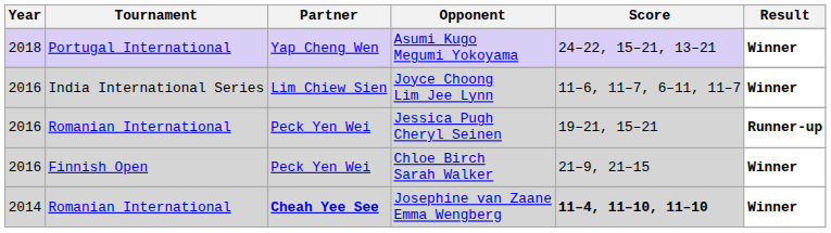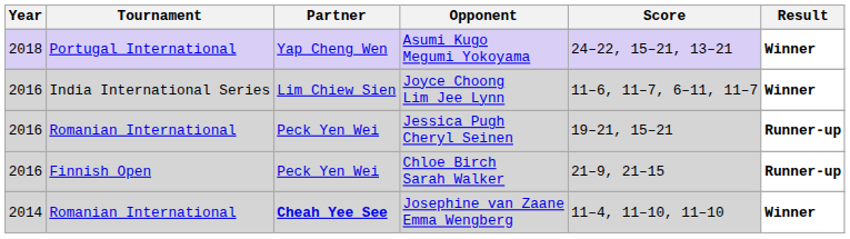Chloe Birch Sarah Walker | Result: Winner -> Runner-up
Josephine van Zaane Emma Wengberg | Score: bold -> normal
